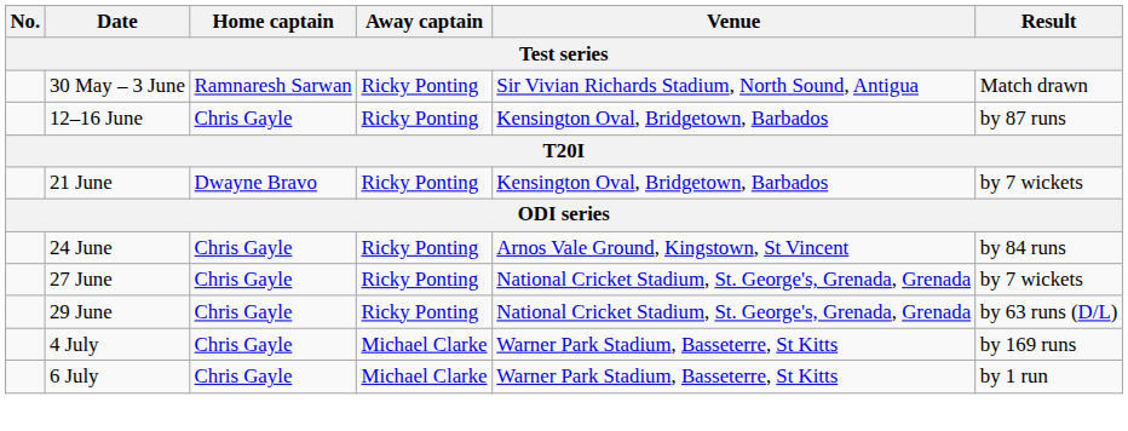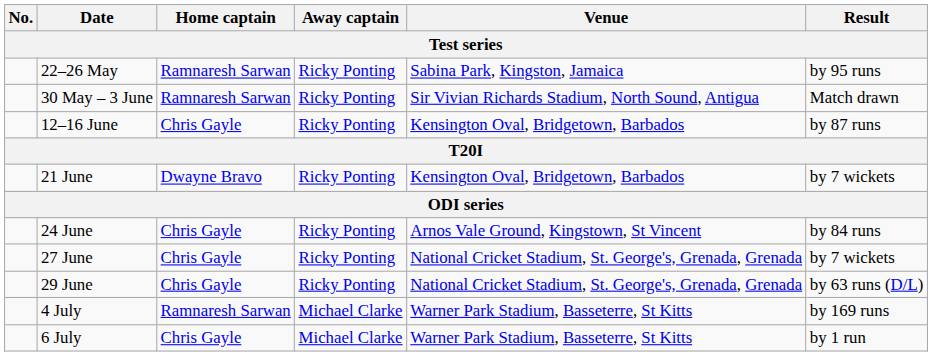+ row: 22–26 May | Ramnaresh Sarwan | Ricky Ponting | Sabina Park, Kingston, Jamaica | by 95 runs
4 July | Home captain: Chris Gayle -> Ramnaresh Sarwan
